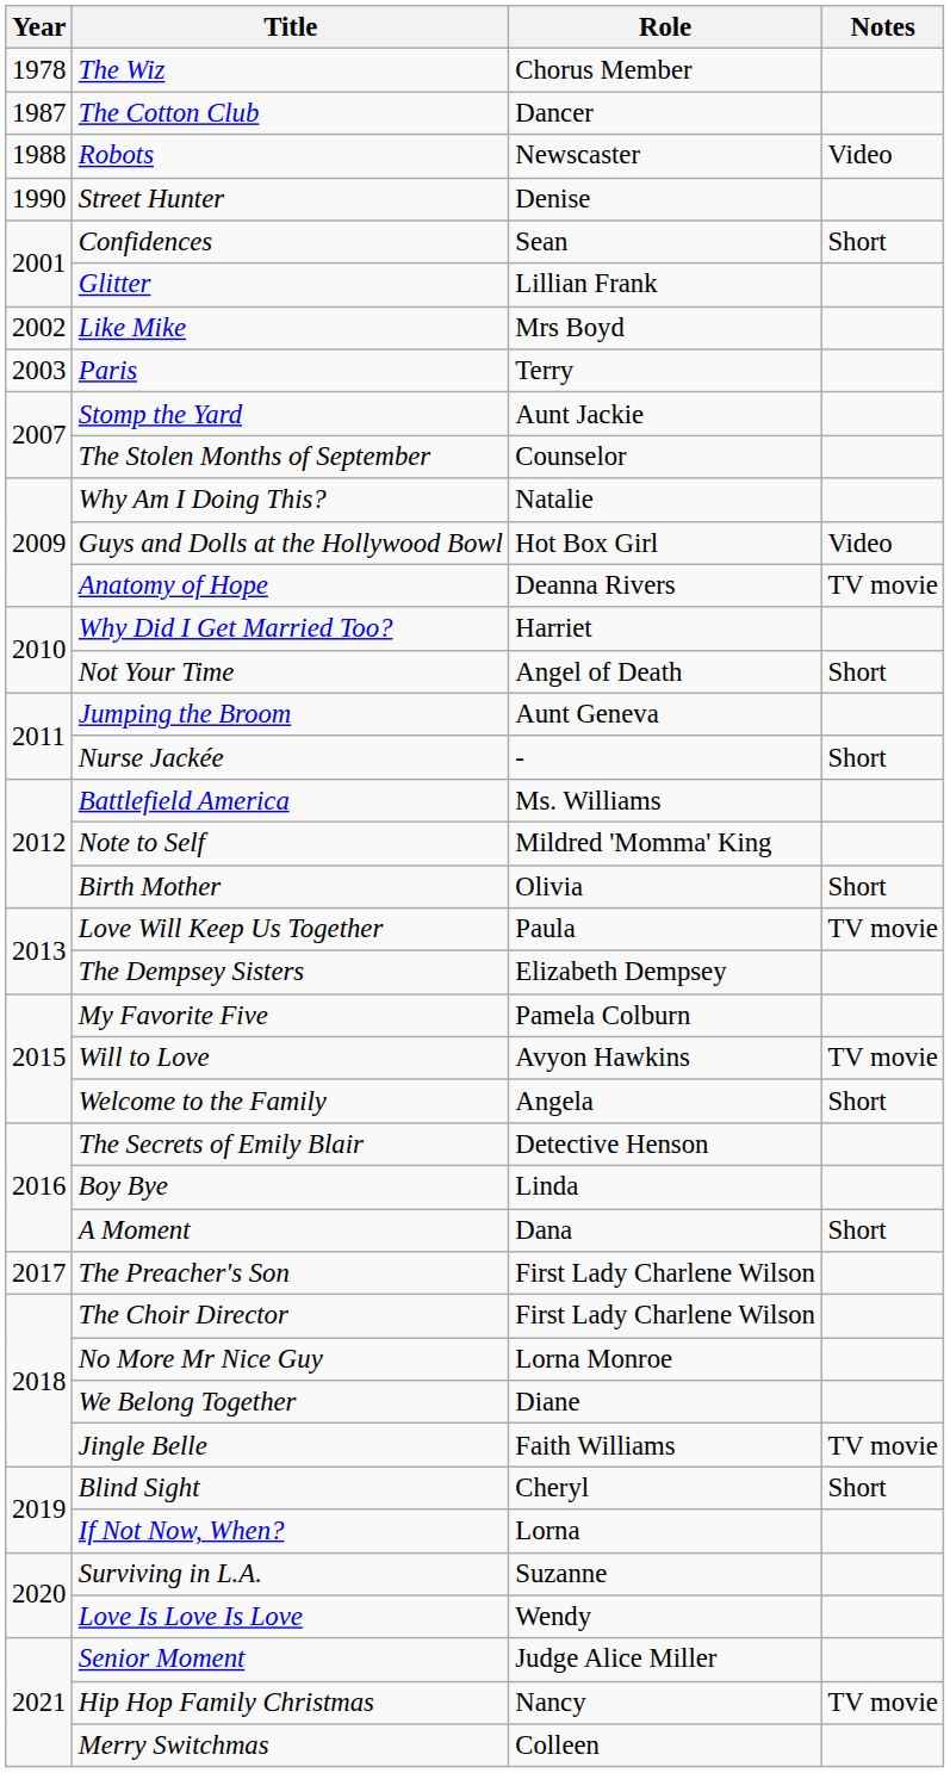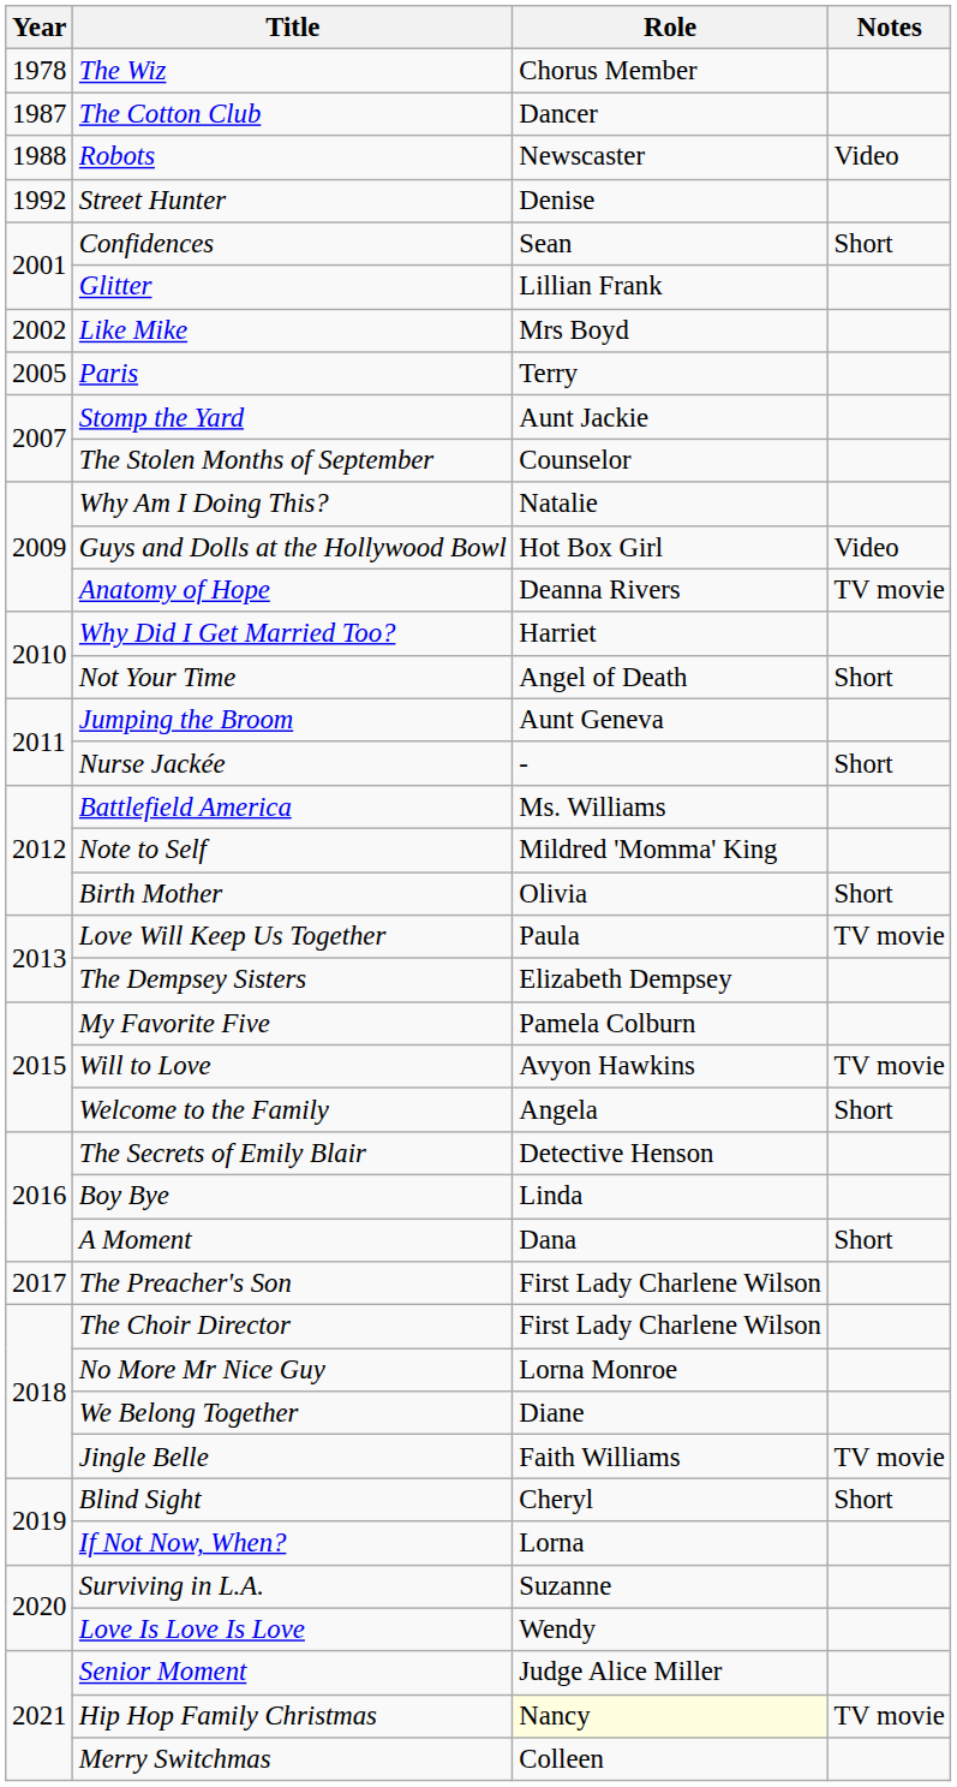Street Hunter | Year: 1990 -> 1992
Paris | Year: 2003 -> 2005
Hip Hop Family Christmas | Role: no background -> lightyellow background
